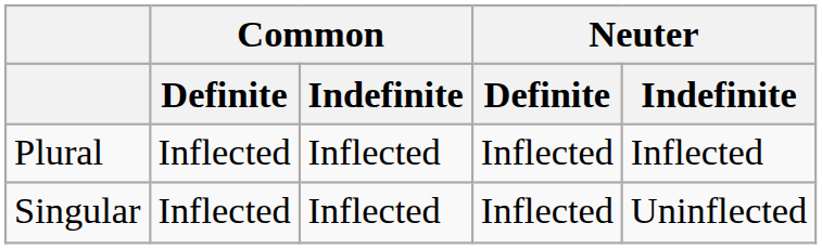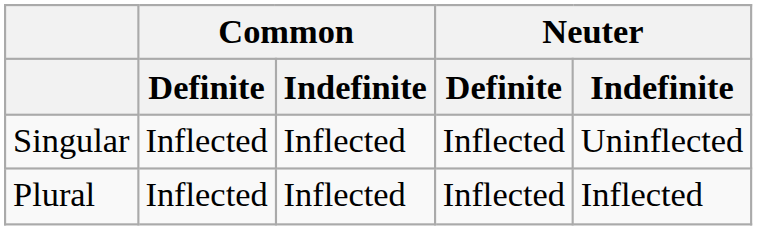rows swapped: Singular <-> Plural
